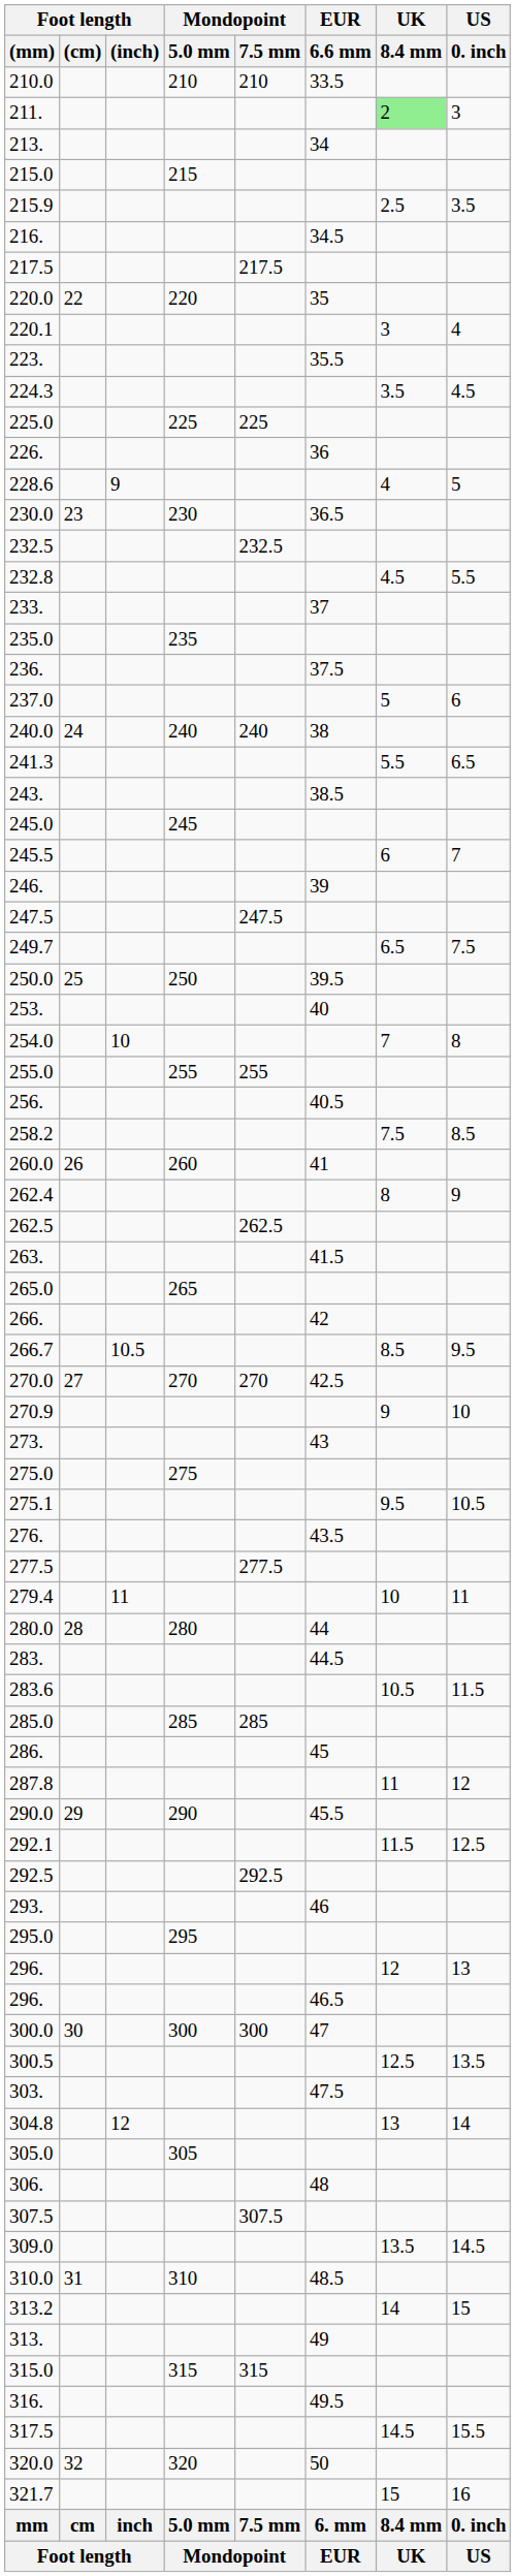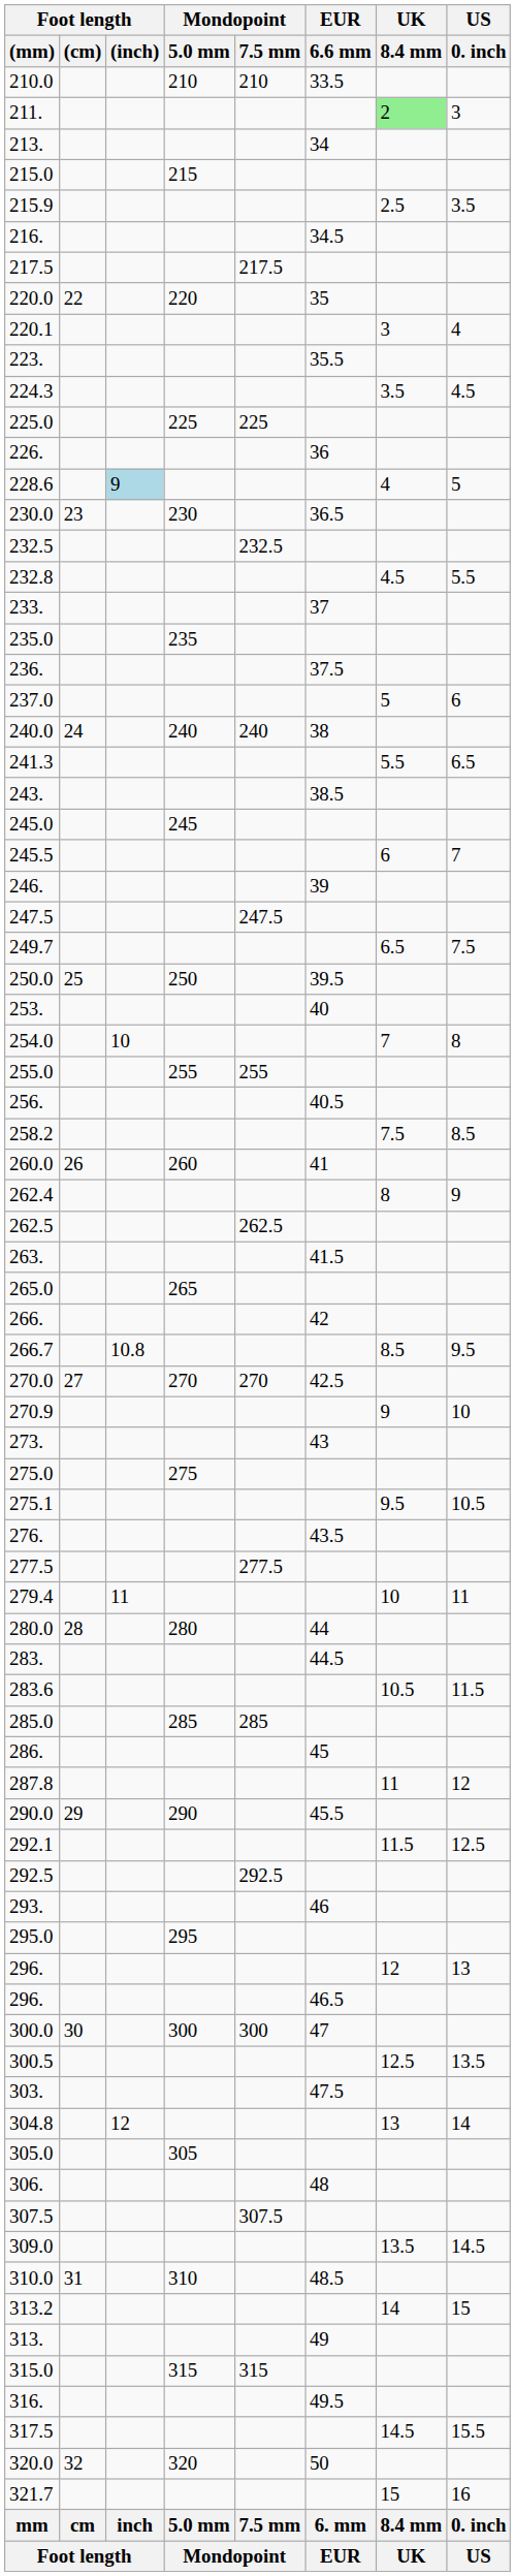228.6 | Foot length / (inch): no background -> lightblue background
266.7 | Foot length / (inch): 10.5 -> 10.8
